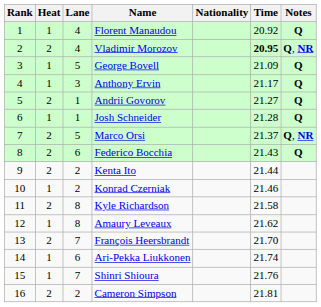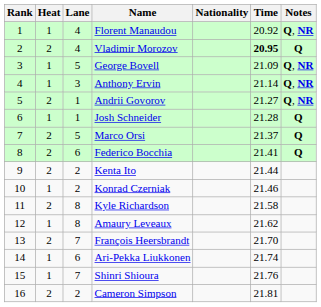Florent Manaudou | Notes: Q -> Q, NR
Vladimir Morozov | Notes: Q, NR -> Q
George Bovell | Notes: Q -> Q, NR
Anthony Ervin | Time: 21.17 -> 21.14
Anthony Ervin | Notes: Q -> Q, NR
Andrii Govorov | Notes: Q -> Q, NR
Marco Orsi | Notes: Q, NR -> Q
Federico Bocchia | Time: 21.43 -> 21.41
